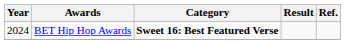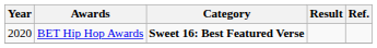BET Hip Hop Awards | Year: 2024 -> 2020
